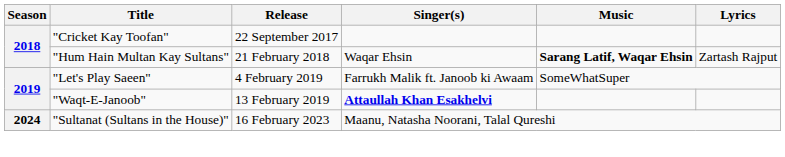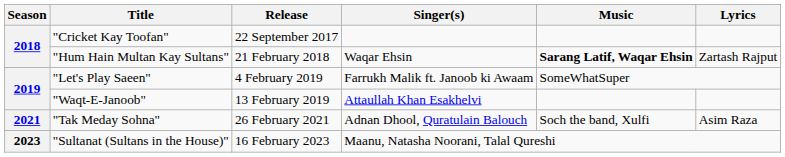"Waqt-E-Janoob" | Singer(s): bold -> normal
+ row: 2021 | "Tak Meday Sohna" | 26 February 2021 | Adnan Dhool, Quratulain Balouch | Soch the band, Xulfi | Asim Raza
"Sultanat (Sultans in the House)" | Season: 2024 -> 2023
